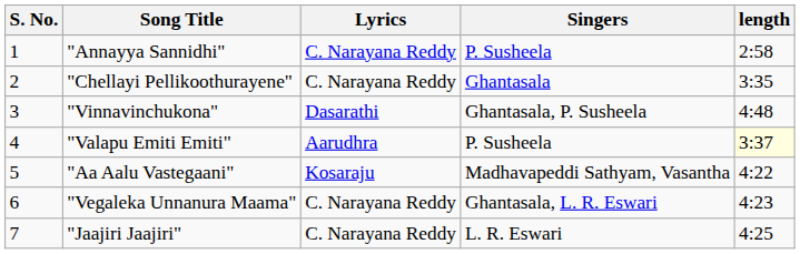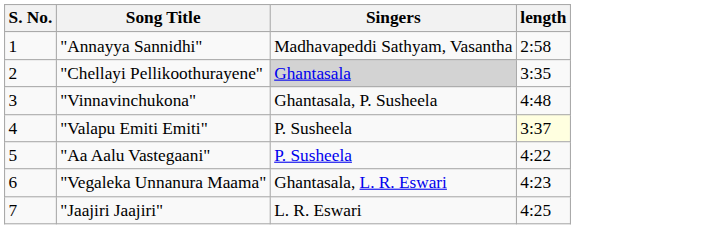- column: Lyrics | C. Narayana Reddy | C. Narayana Reddy | Dasarathi | Aarudhra | Kosaraju | C. Narayana Reddy | C. Narayana Reddy
"Annayya Sannidhi" | Singers: P. Susheela -> Madhavapeddi Sathyam, Vasantha
"Chellayi Pellikoothurayene" | Singers: no background -> lightgrey background
"Aa Aalu Vastegaani" | Singers: Madhavapeddi Sathyam, Vasantha -> P. Susheela
